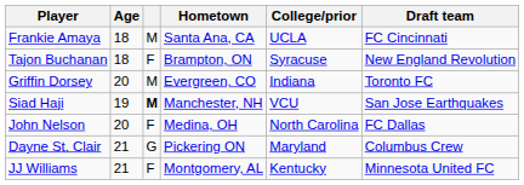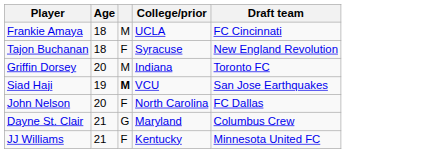- column: Hometown | Santa Ana, CA | Brampton, ON | Evergreen, CO | Manchester, NH | Medina, OH | Pickering ON | Montgomery, AL
